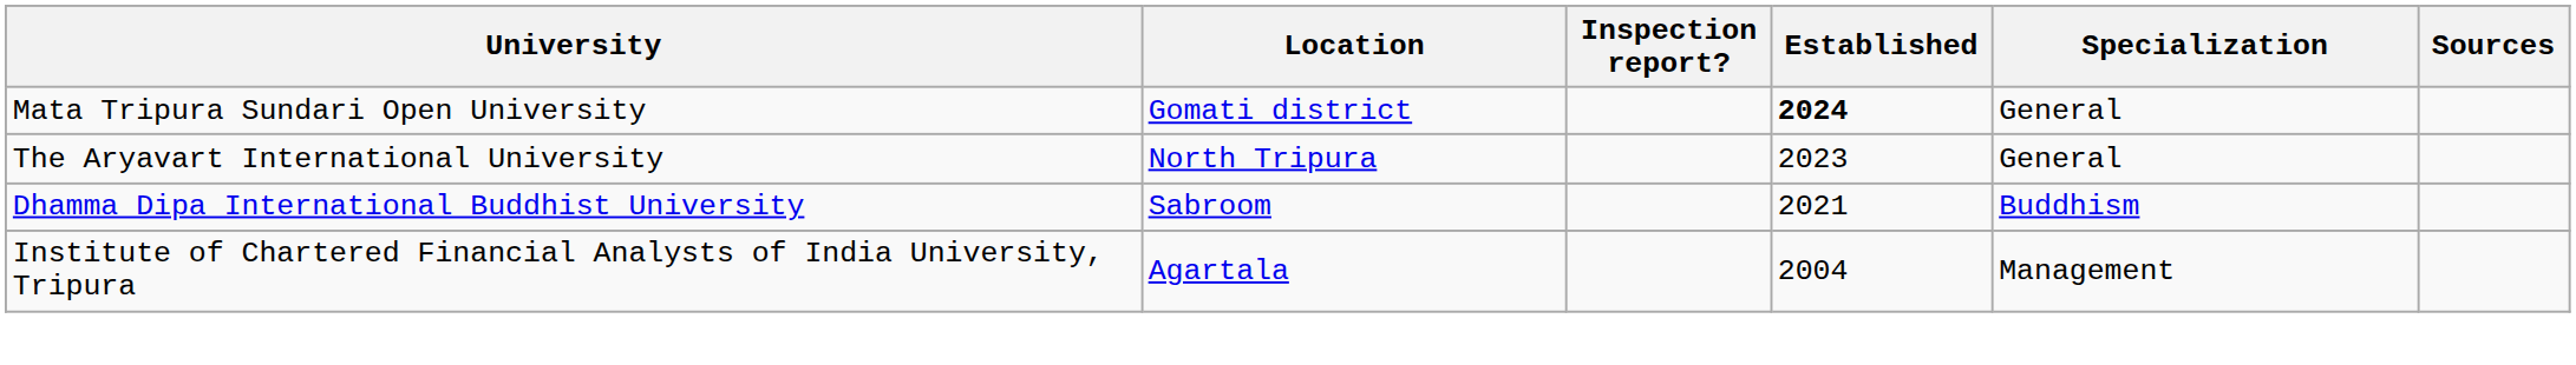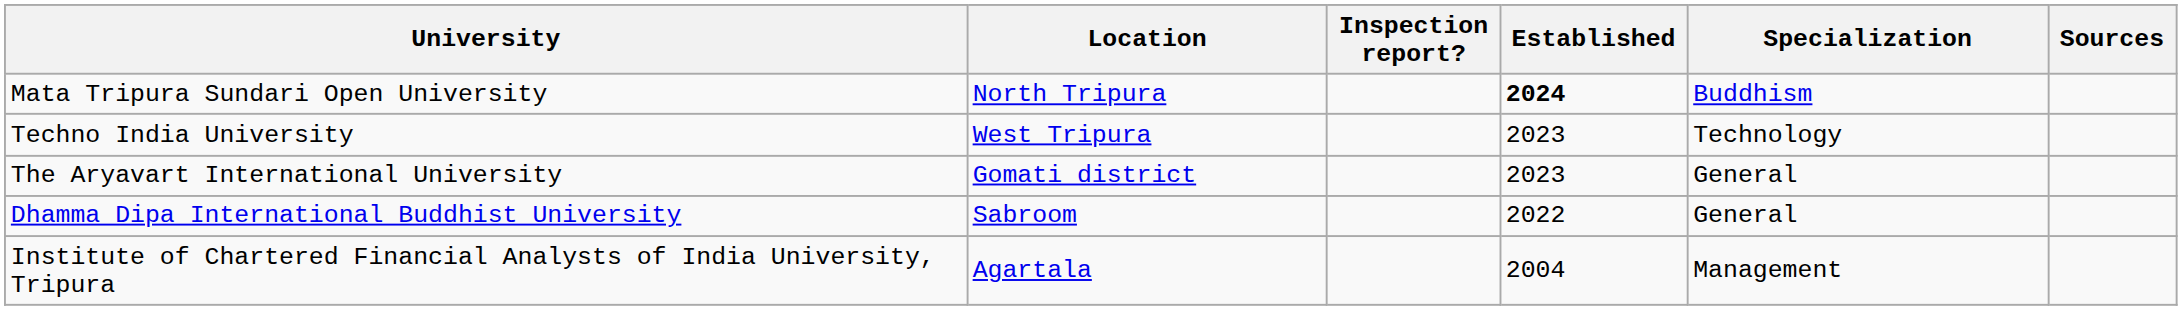Mata Tripura Sundari Open University | Location: Gomati district -> North Tripura
Mata Tripura Sundari Open University | Specialization: General -> Buddhism
+ row: Techno India University | West Tripura | 2023 | Technology
The Aryavart International University | Location: North Tripura -> Gomati district
Dhamma Dipa International Buddhist University | Established: 2021 -> 2022
Dhamma Dipa International Buddhist University | Specialization: Buddhism -> General
